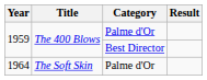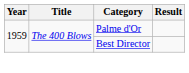- row: 1964 | The Soft Skin | Palme d'Or
